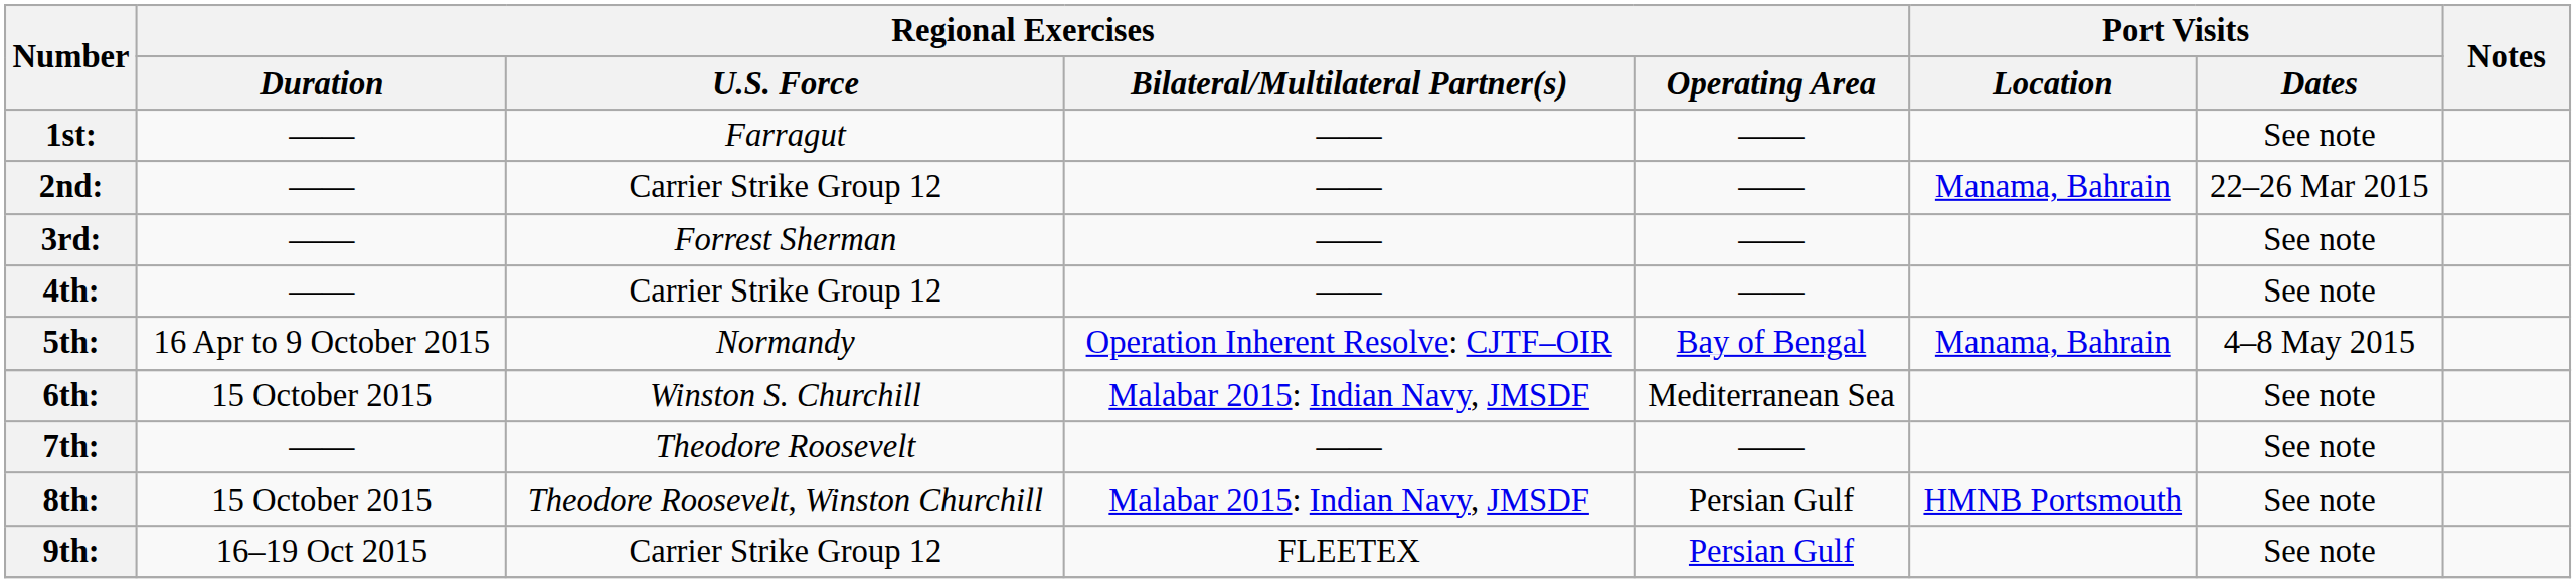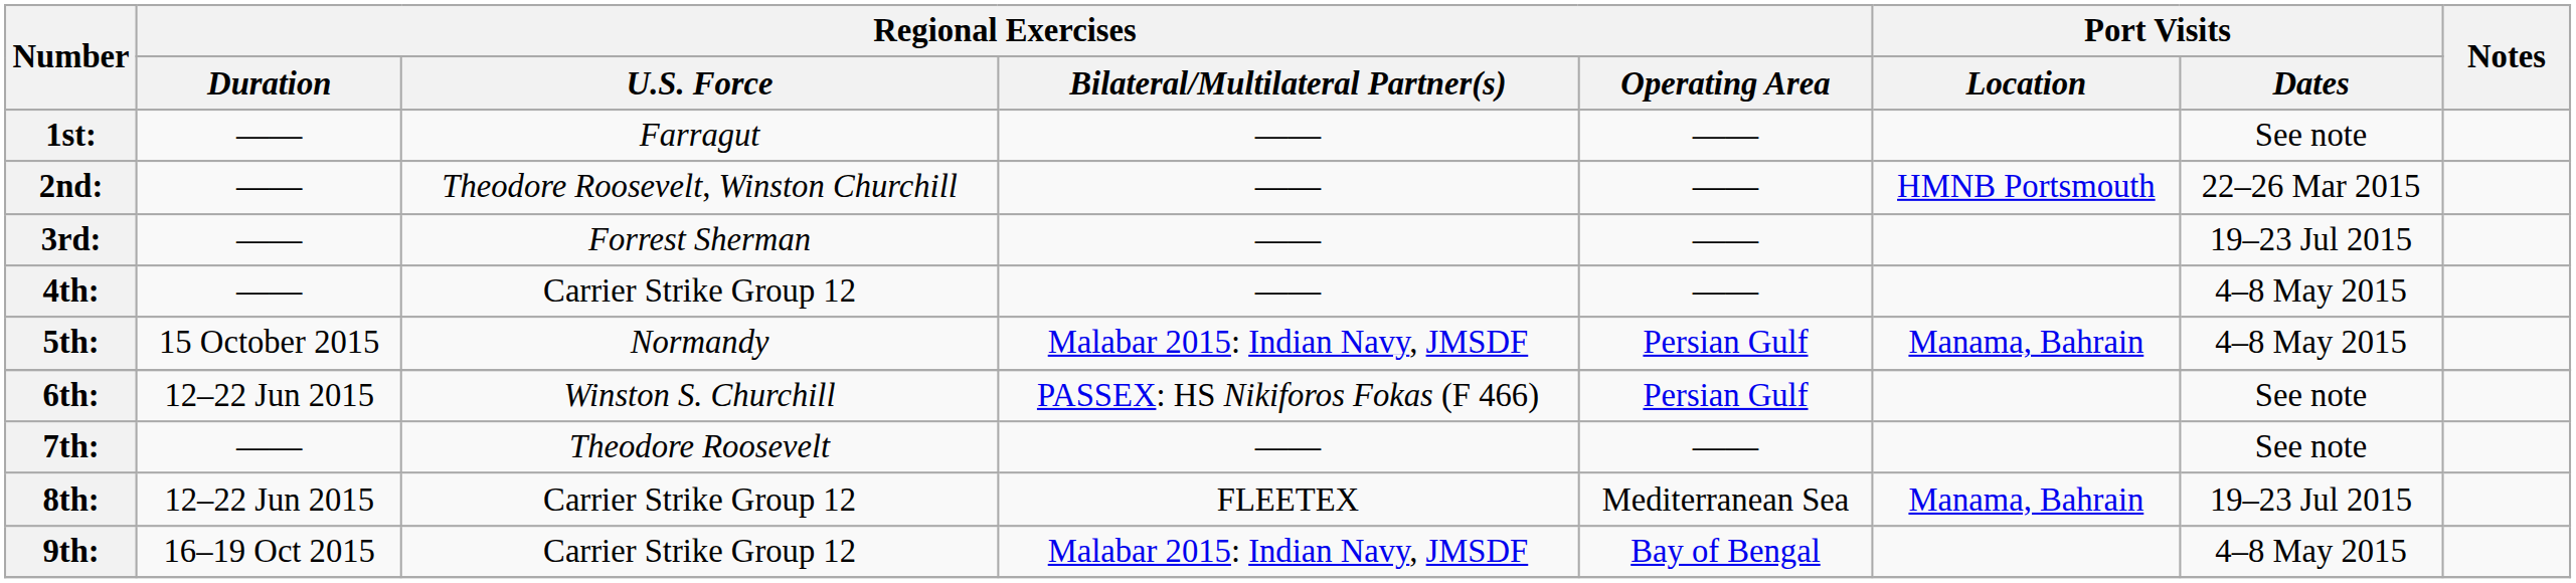2nd: | Regional Exercises / U.S. Force: Carrier Strike Group 12 -> Theodore Roosevelt, Winston Churchill
2nd: | Port Visits / Location: Manama, Bahrain -> HMNB Portsmouth
3rd: | Port Visits / Dates: See note -> 19–23 Jul 2015
4th: | Port Visits / Dates: See note -> 4–8 May 2015
5th: | Regional Exercises / Duration: 16 Apr to 9 October 2015 -> 15 October 2015
5th: | Regional Exercises / Bilateral/Multilateral Partner(s): Operation Inherent Resolve: CJTF–OIR -> Malabar 2015: Indian Navy, JMSDF
5th: | Regional Exercises / Operating Area: Bay of Bengal -> Persian Gulf
6th: | Regional Exercises / Duration: 15 October 2015 -> 12–22 Jun 2015
6th: | Regional Exercises / Bilateral/Multilateral Partner(s): Malabar 2015: Indian Navy, JMSDF -> PASSEX: HS Nikiforos Fokas (F 466)
6th: | Regional Exercises / Operating Area: Mediterranean Sea -> Persian Gulf
8th: | Regional Exercises / Duration: 15 October 2015 -> 12–22 Jun 2015
8th: | Regional Exercises / U.S. Force: Theodore Roosevelt, Winston Churchill -> Carrier Strike Group 12
8th: | Regional Exercises / Bilateral/Multilateral Partner(s): Malabar 2015: Indian Navy, JMSDF -> FLEETEX
8th: | Regional Exercises / Operating Area: Persian Gulf -> Mediterranean Sea
8th: | Port Visits / Location: HMNB Portsmouth -> Manama, Bahrain
8th: | Port Visits / Dates: See note -> 19–23 Jul 2015
9th: | Regional Exercises / Bilateral/Multilateral Partner(s): FLEETEX -> Malabar 2015: Indian Navy, JMSDF
9th: | Regional Exercises / Operating Area: Persian Gulf -> Bay of Bengal
9th: | Port Visits / Dates: See note -> 4–8 May 2015
